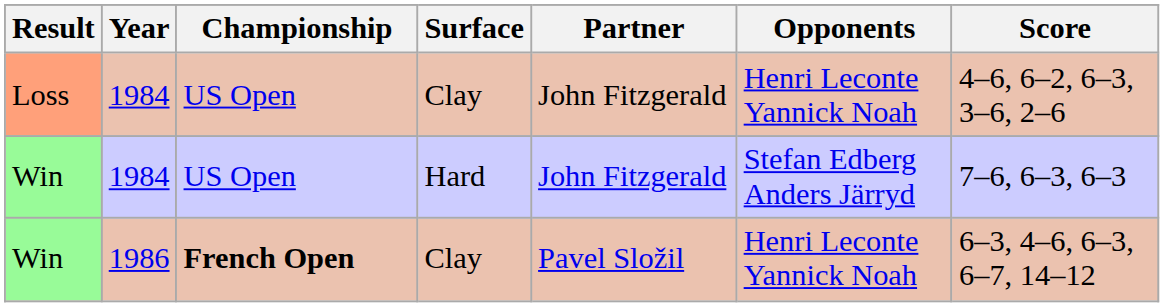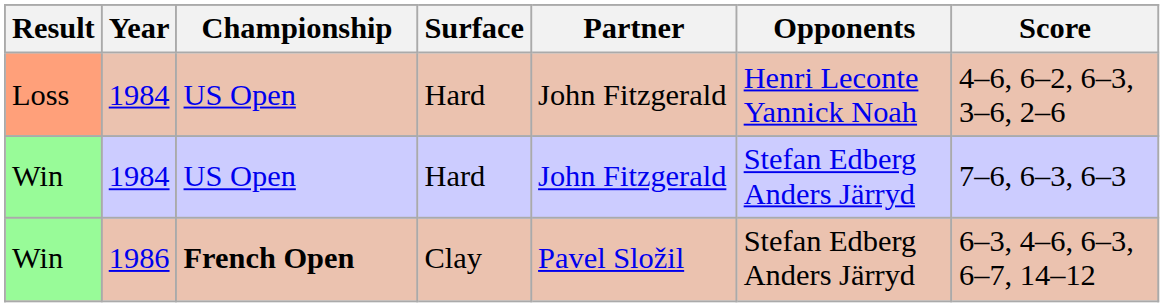Loss | Surface: Clay -> Hard
Win / 1986 | Opponents: Henri Leconte Yannick Noah -> Stefan Edberg Anders Järryd
